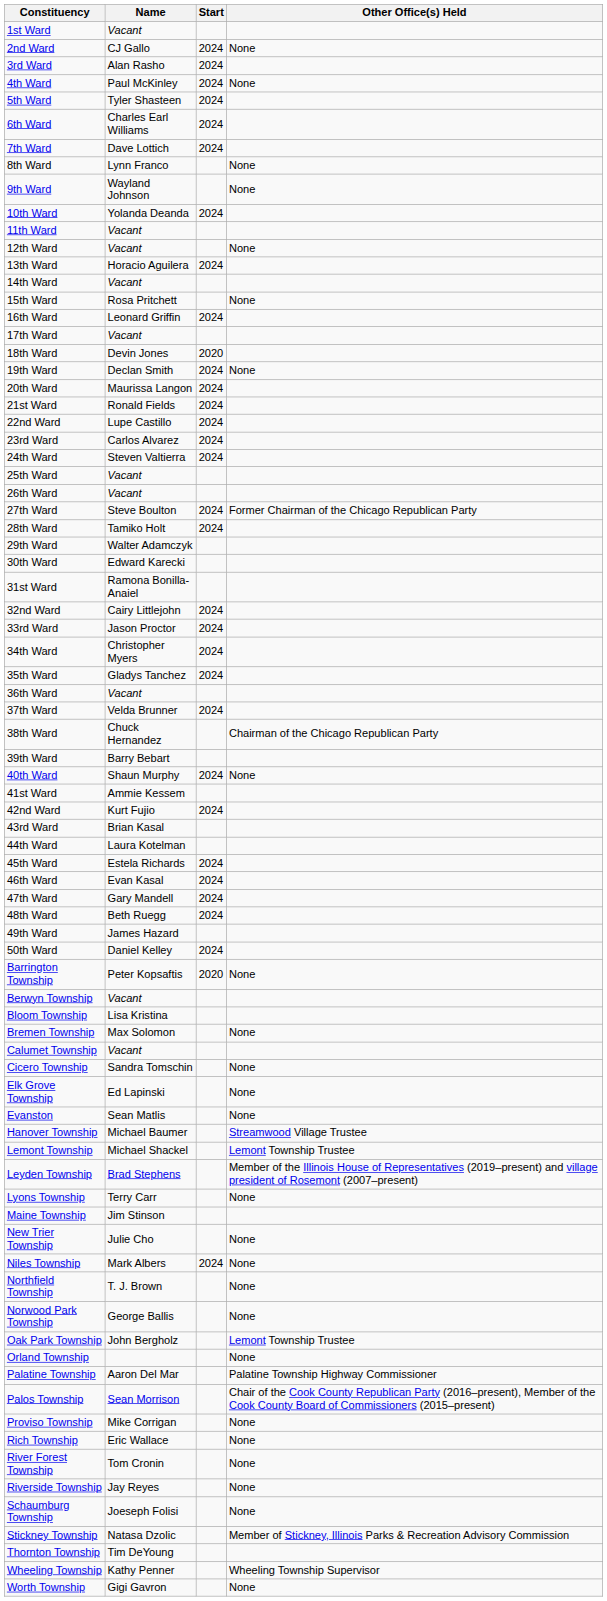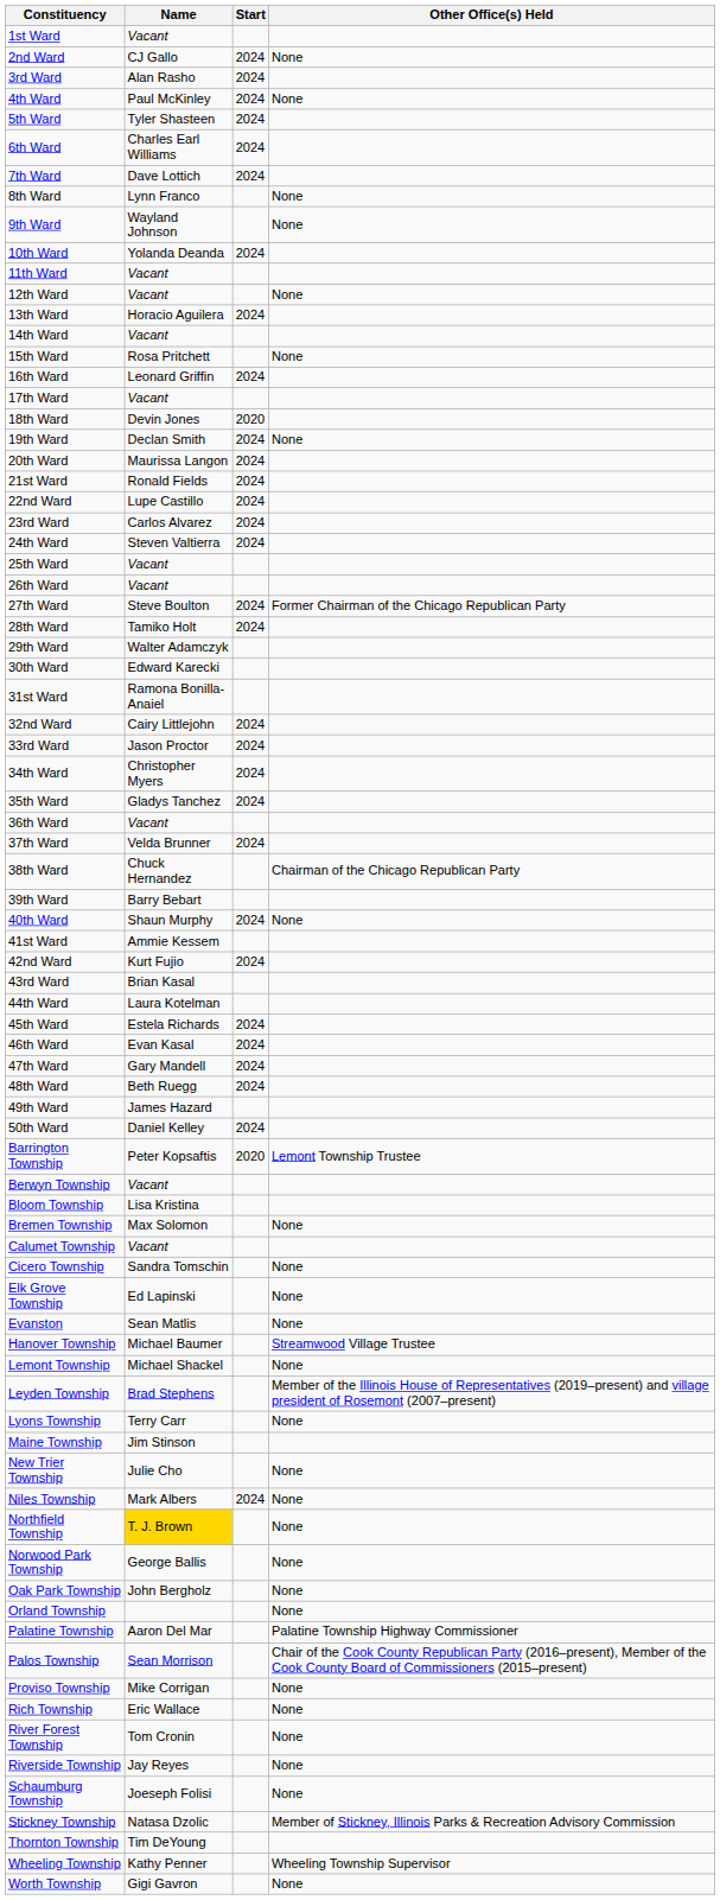Barrington Township | Other Office(s) Held: None -> Lemont Township Trustee
Lemont Township | Other Office(s) Held: Lemont Township Trustee -> None
Northfield Township | Name: no background -> gold background
Oak Park Township | Other Office(s) Held: Lemont Township Trustee -> None
